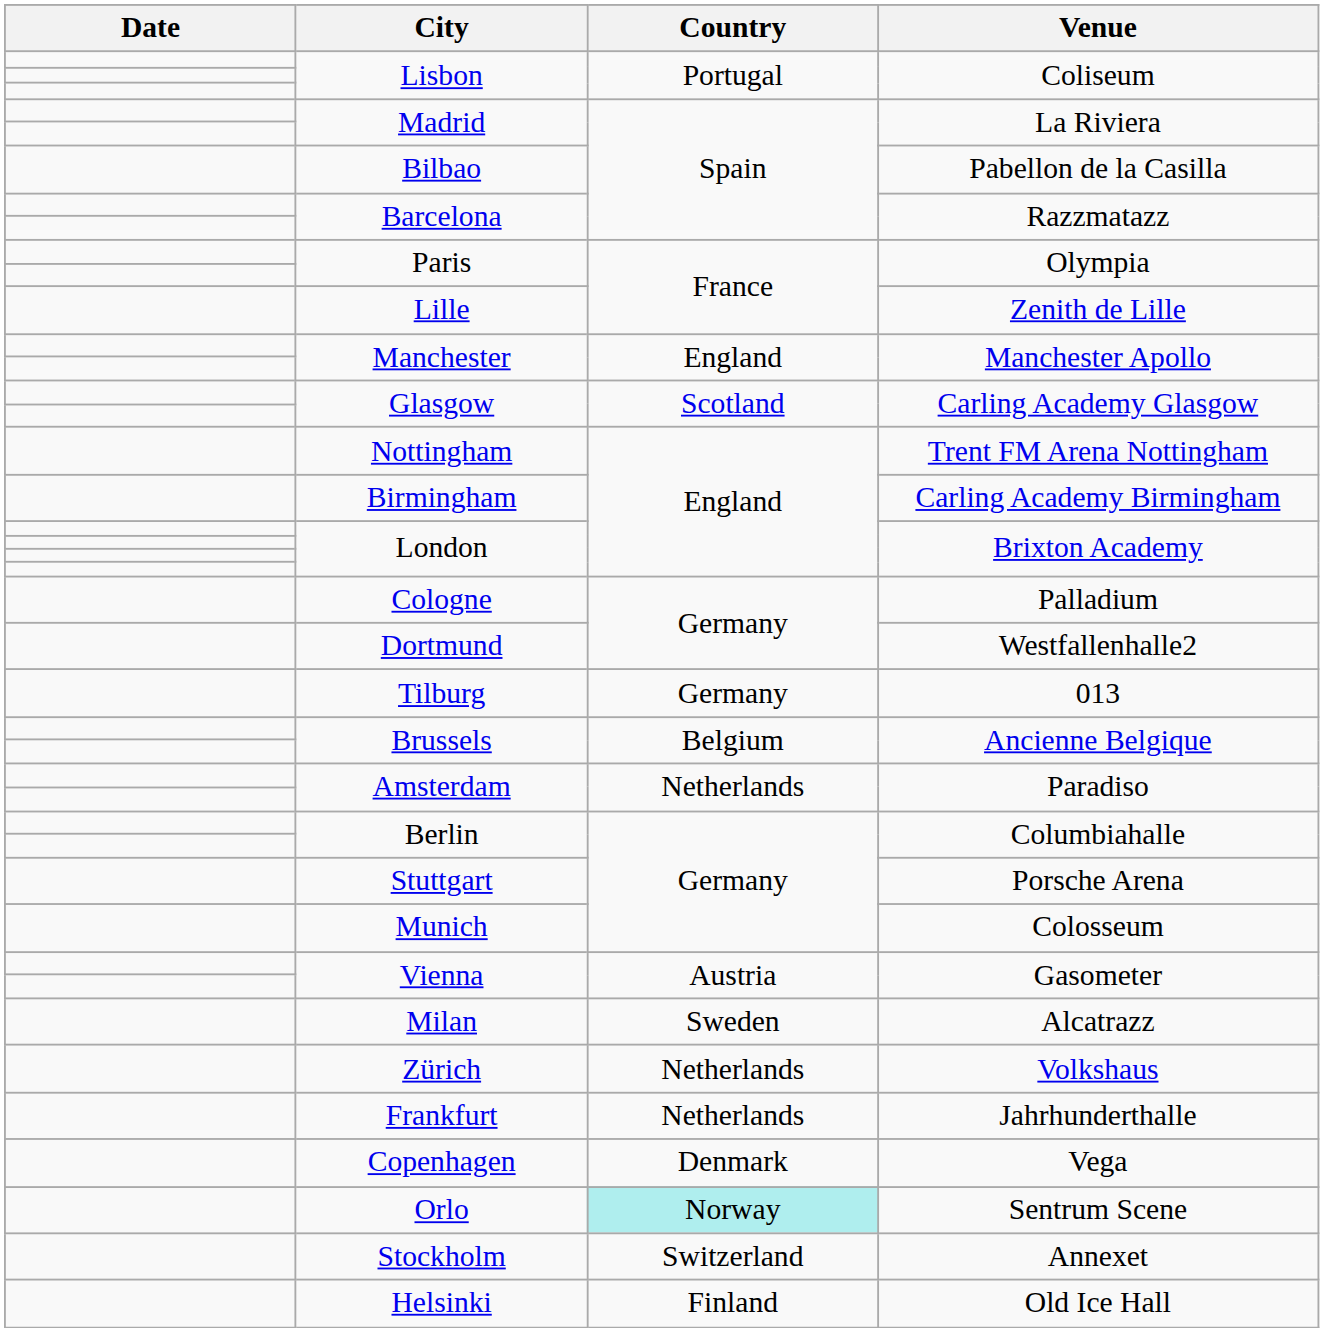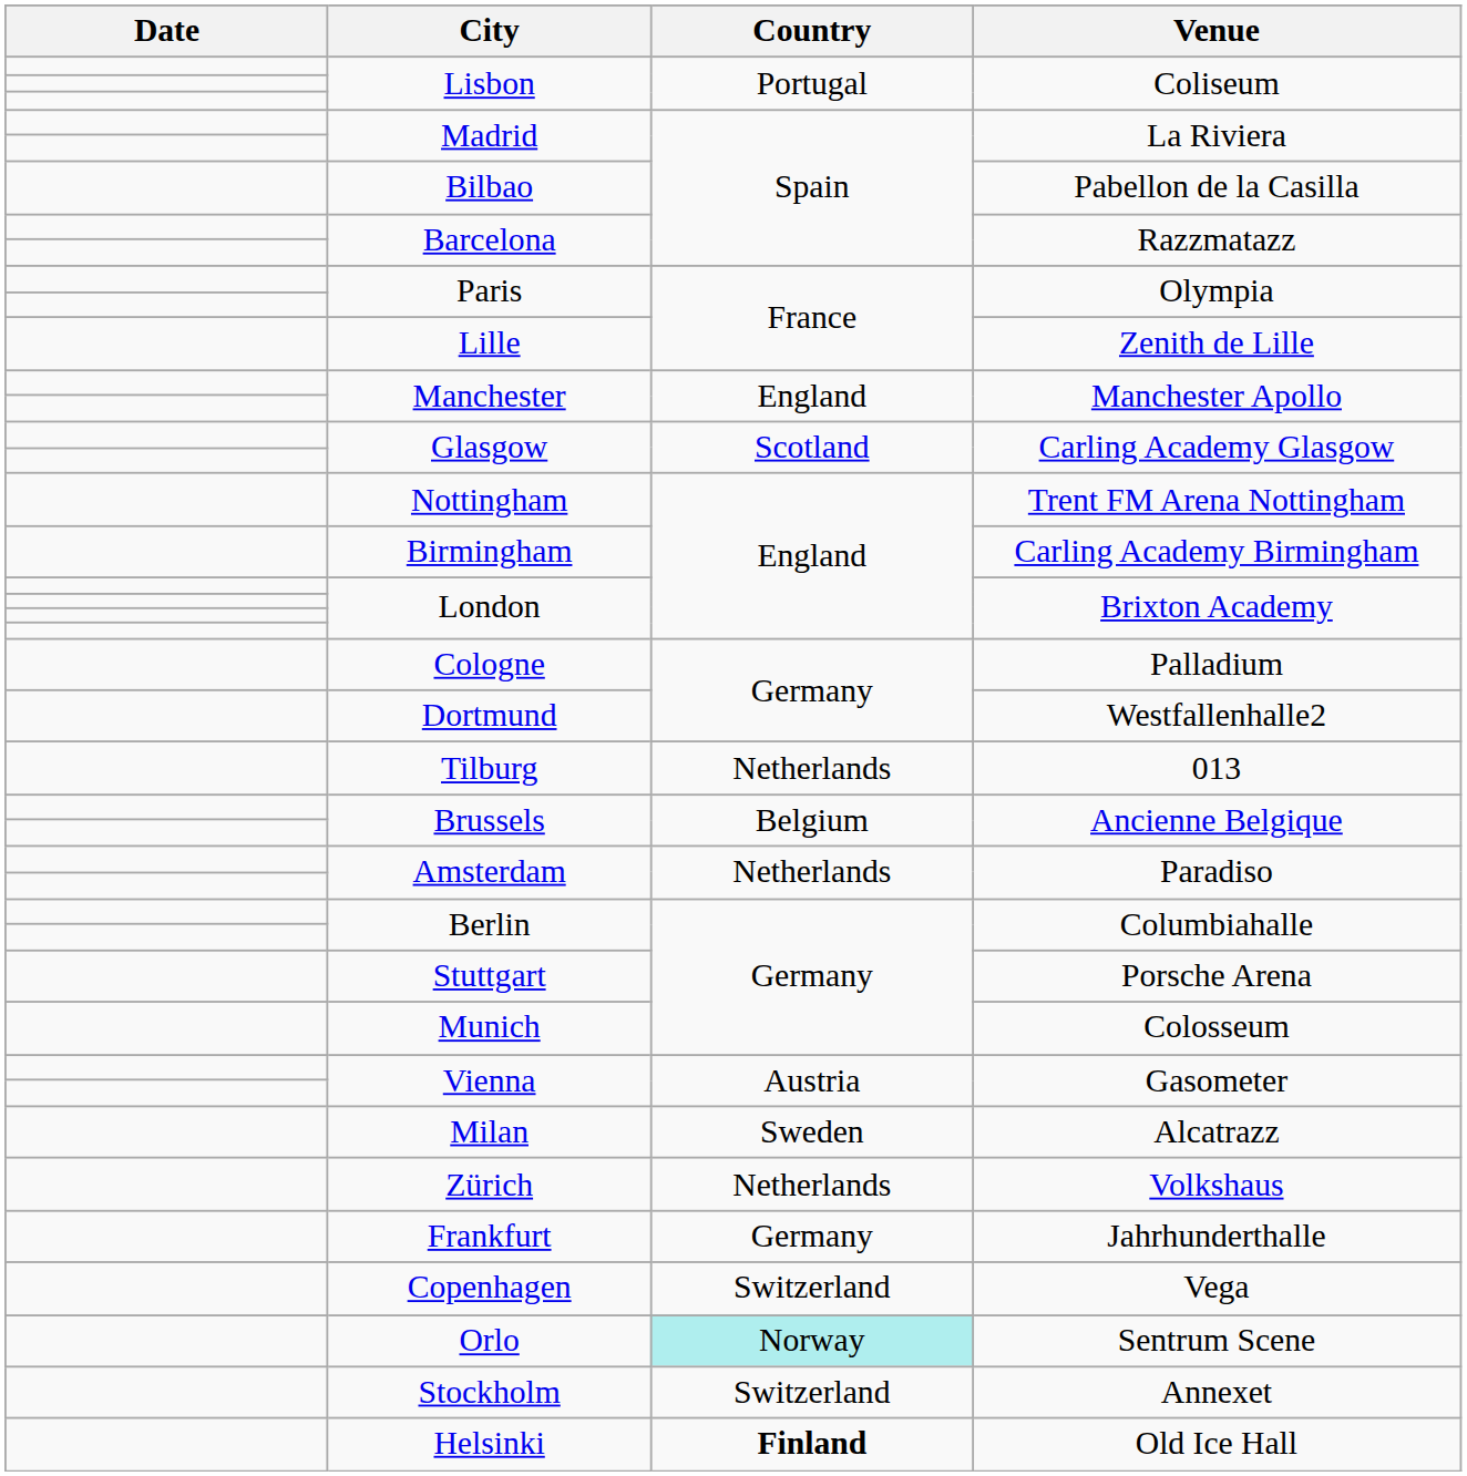Tilburg | Country: Germany -> Netherlands
Frankfurt | Country: Netherlands -> Germany
Copenhagen | Country: Denmark -> Switzerland
Helsinki | Country: normal -> bold
